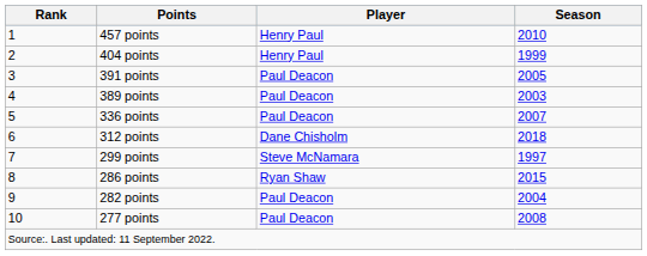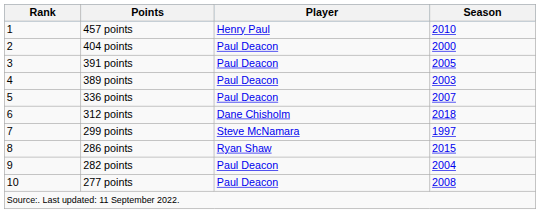404 points | Player: Henry Paul -> Paul Deacon
404 points | Season: 1999 -> 2000
